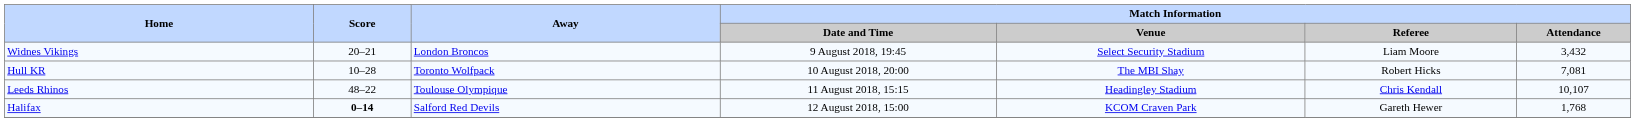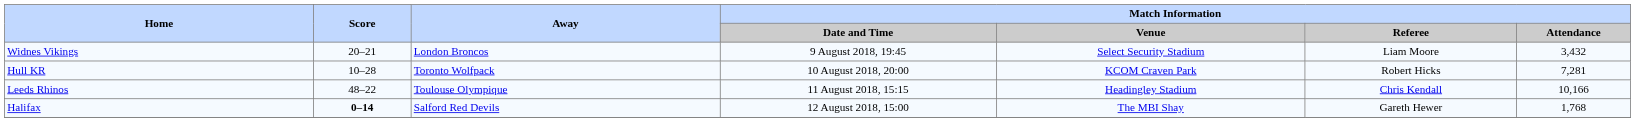Hull KR | Match Information / Venue: The MBI Shay -> KCOM Craven Park
Hull KR | Match Information / Attendance: 7,081 -> 7,281
Leeds Rhinos | Match Information / Attendance: 10,107 -> 10,166
Halifax | Match Information / Venue: KCOM Craven Park -> The MBI Shay
